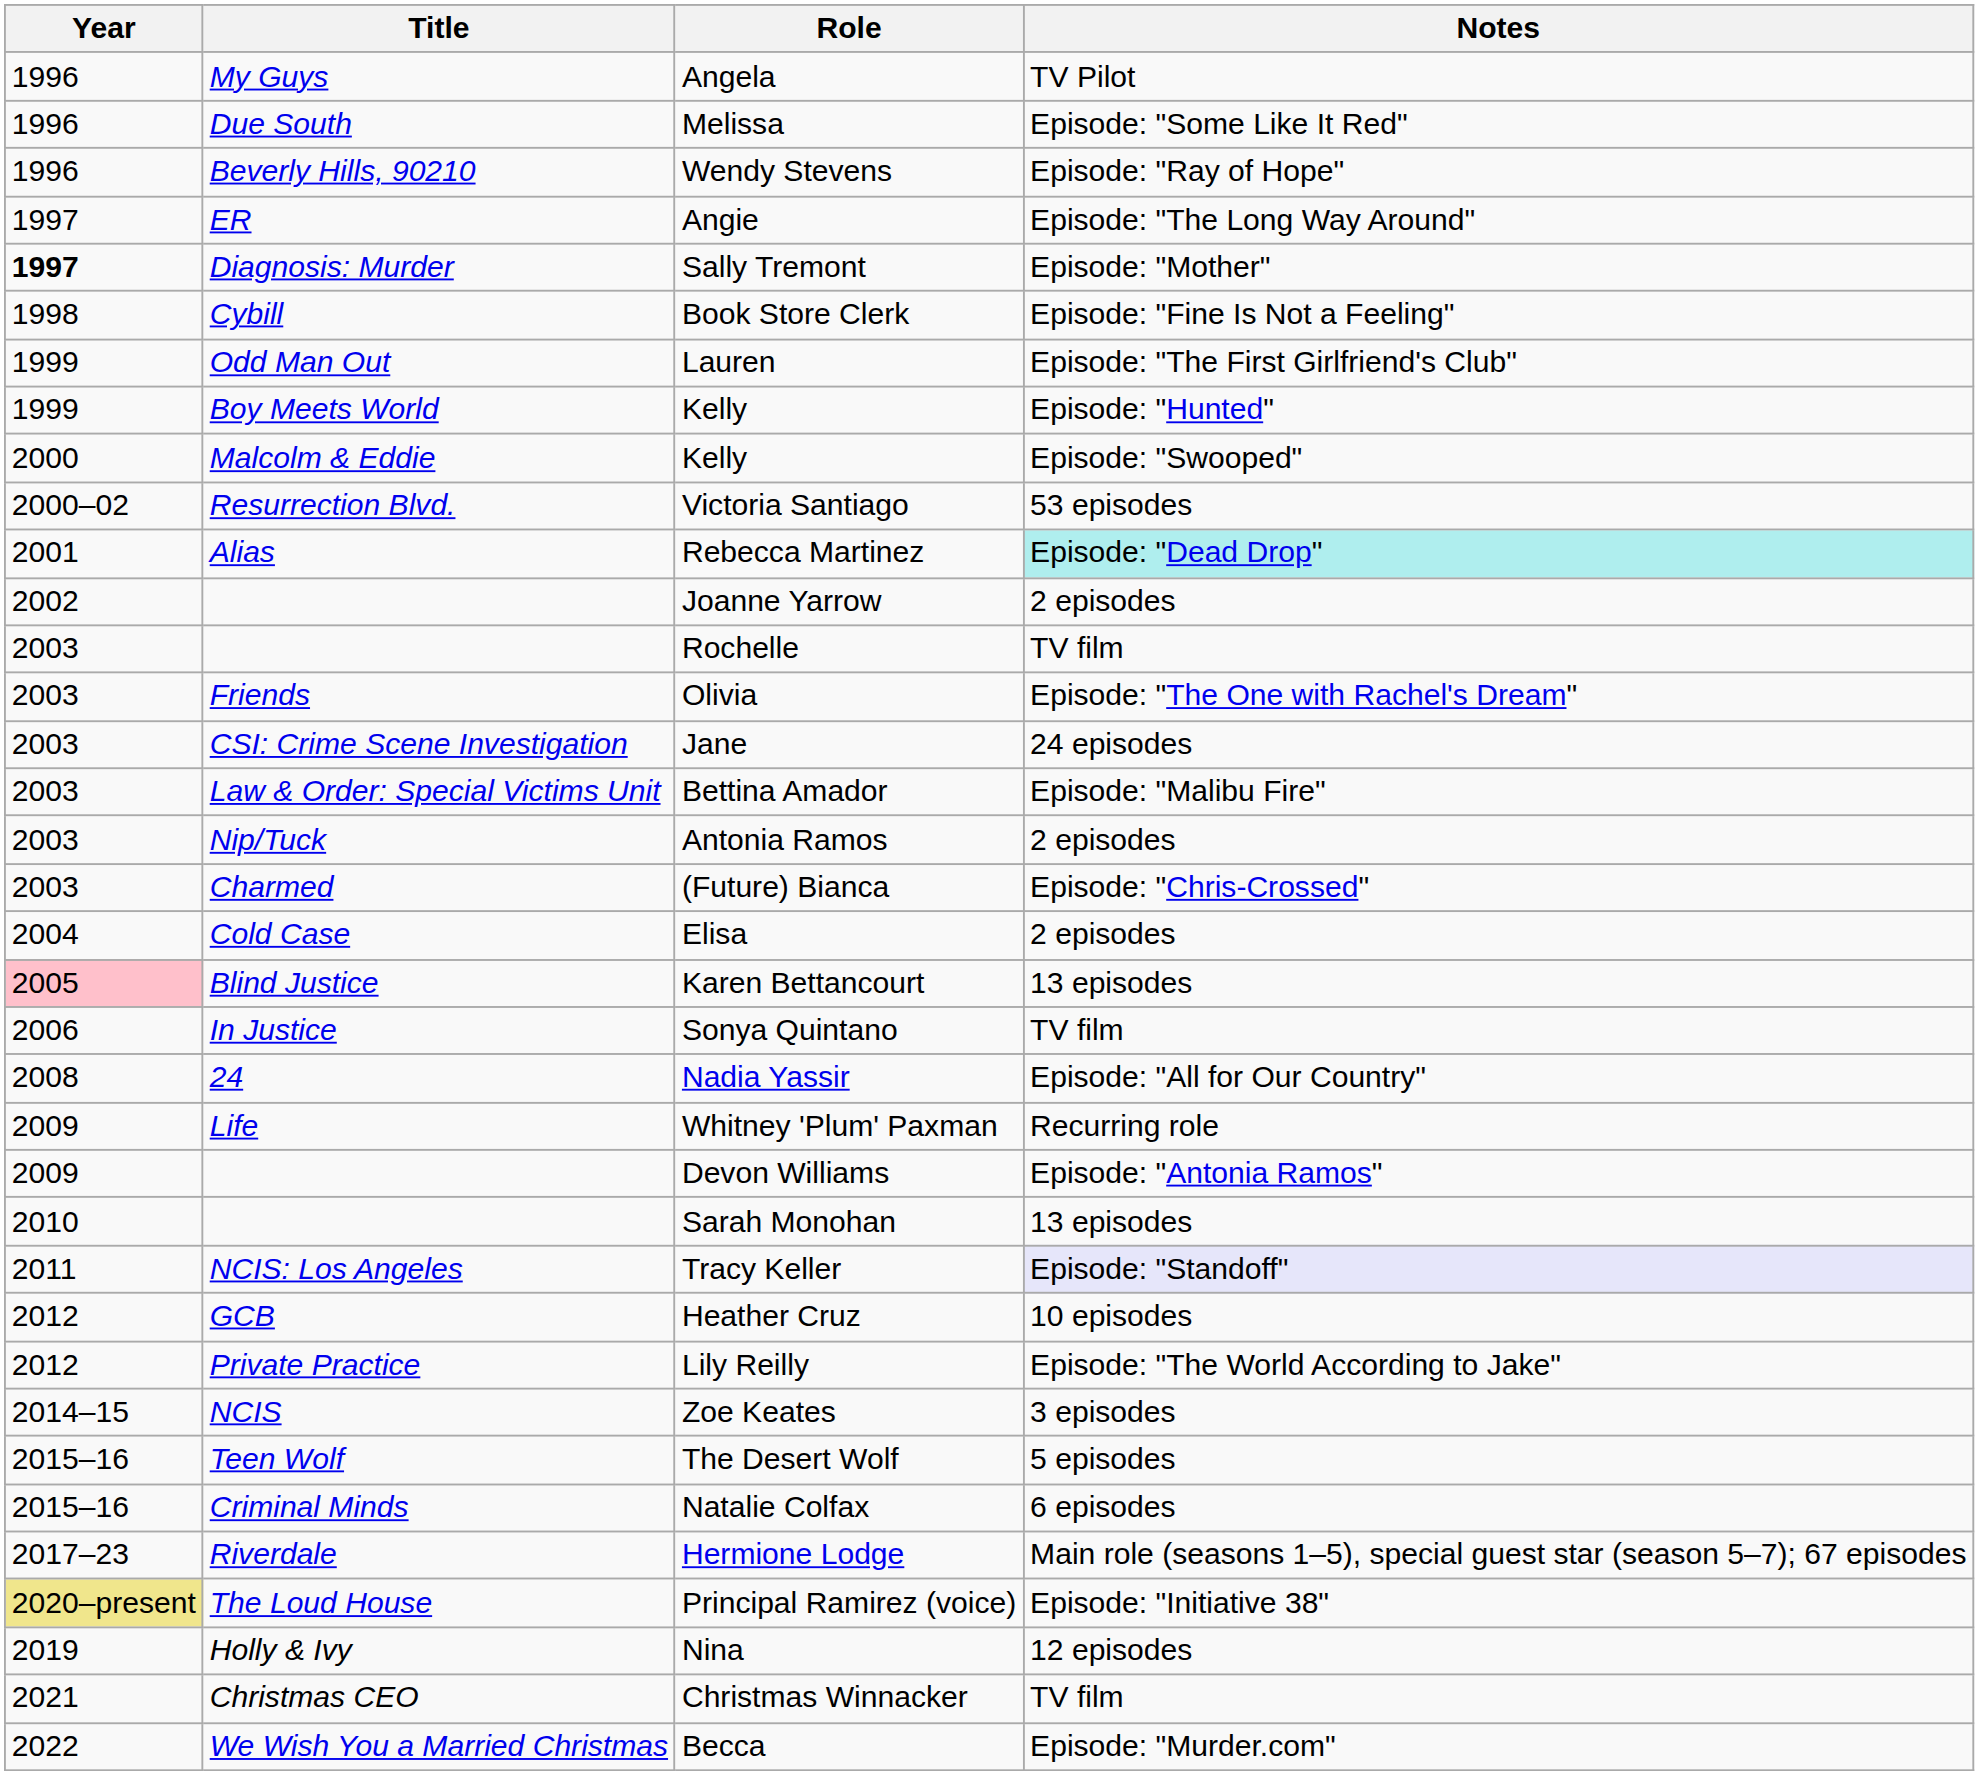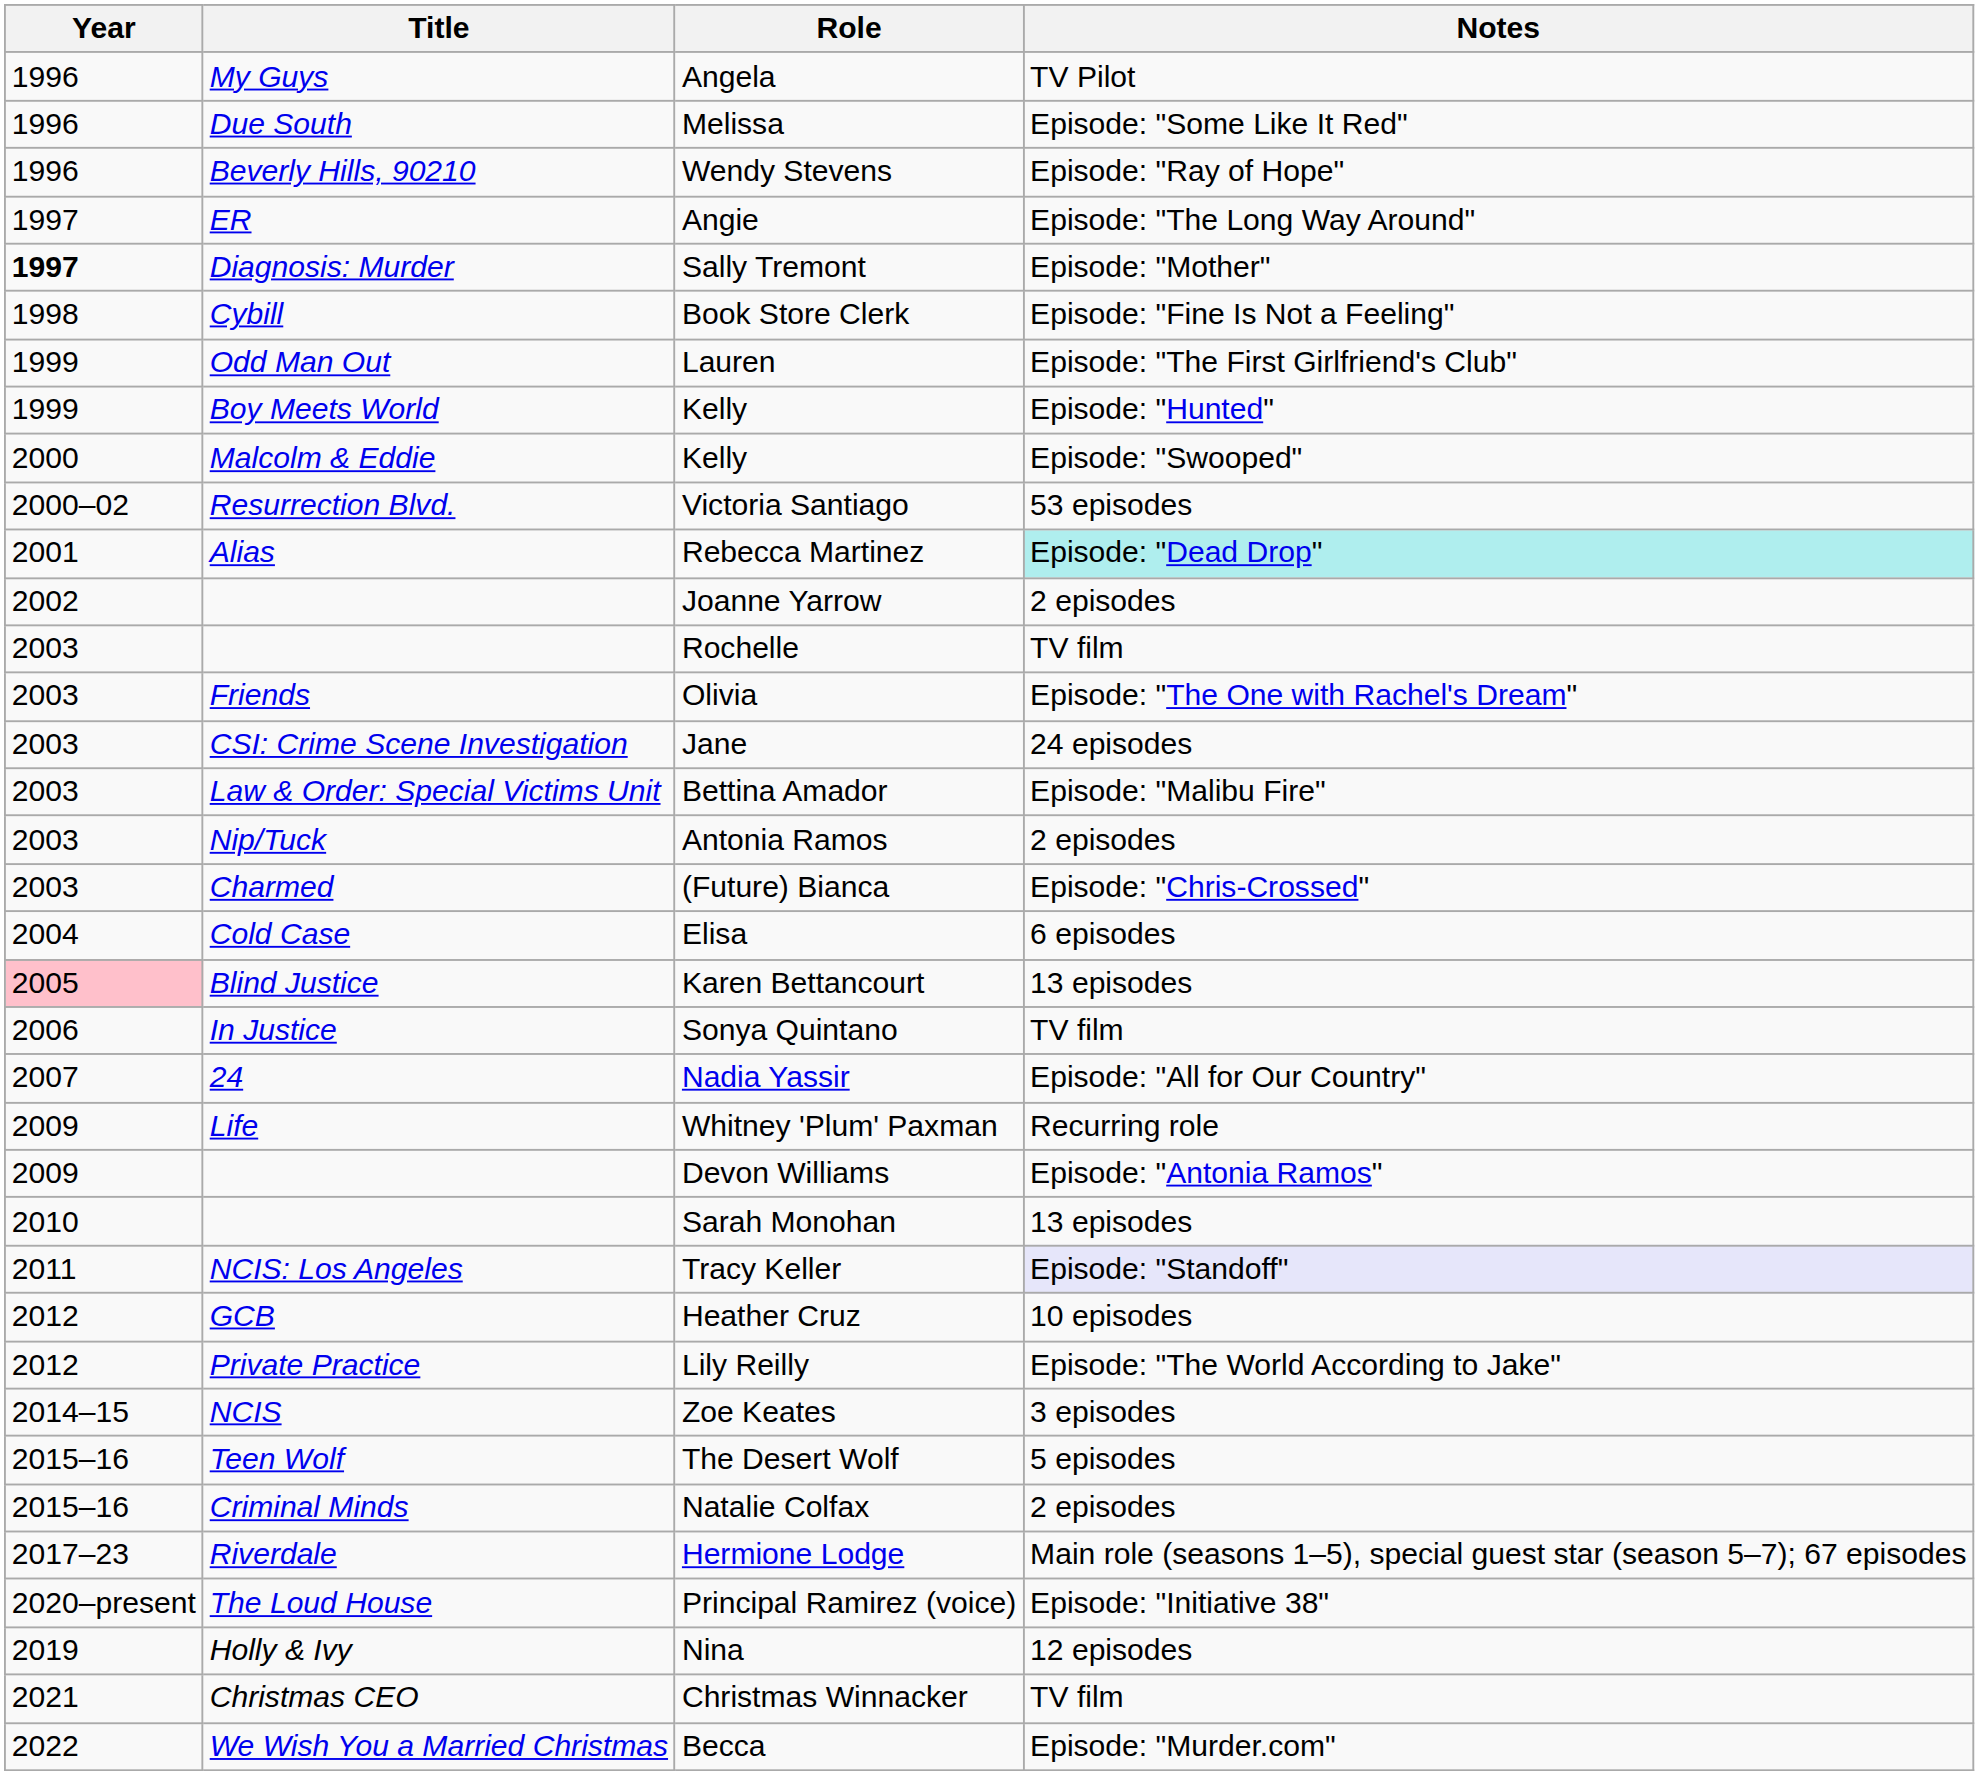Elisa | Notes: 2 episodes -> 6 episodes
Nadia Yassir | Year: 2008 -> 2007
Natalie Colfax | Notes: 6 episodes -> 2 episodes
Principal Ramirez (voice) | Year: khaki background -> no background
